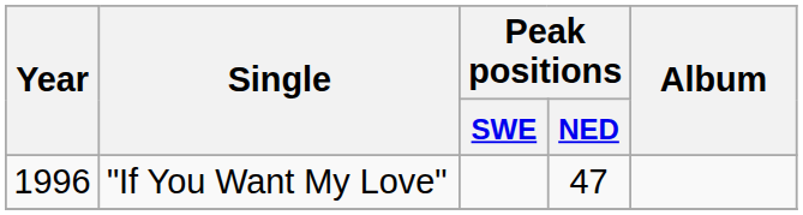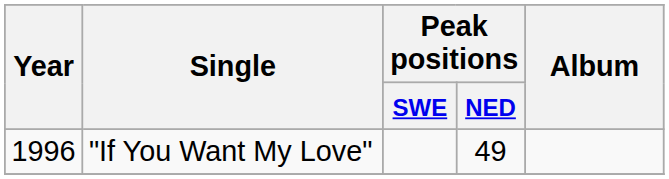"If You Want My Love" | Peak positions / NED: 47 -> 49
